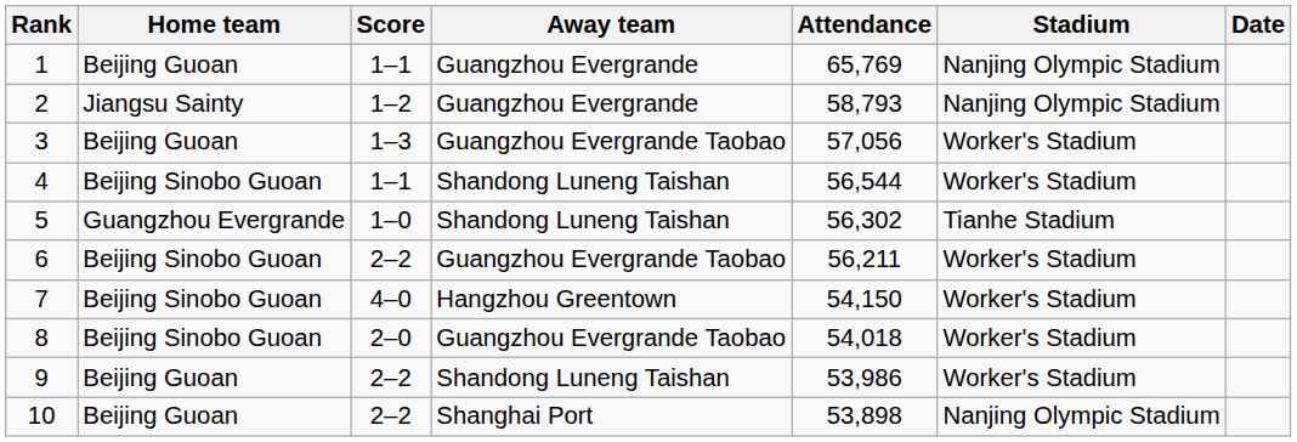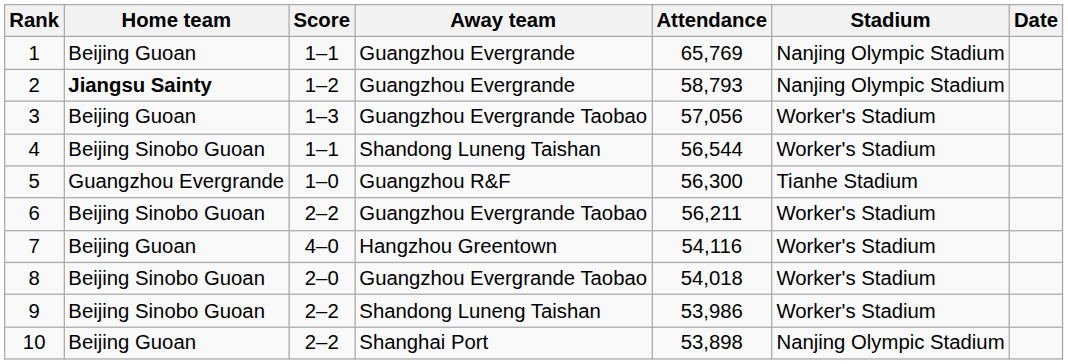2 | Home team: normal -> bold
5 | Away team: Shandong Luneng Taishan -> Guangzhou R&F
5 | Attendance: 56,302 -> 56,300
7 | Home team: Beijing Sinobo Guoan -> Beijing Guoan
7 | Attendance: 54,150 -> 54,116
9 | Home team: Beijing Guoan -> Beijing Sinobo Guoan
